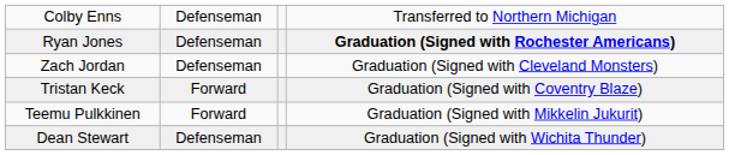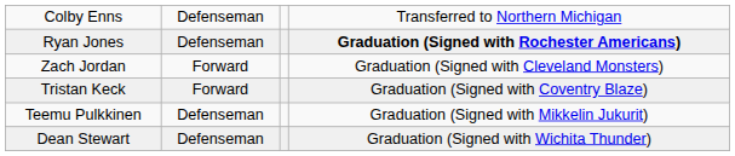Zach Jordan | column 2: Defenseman -> Forward
Teemu Pulkkinen | column 2: Forward -> Defenseman
